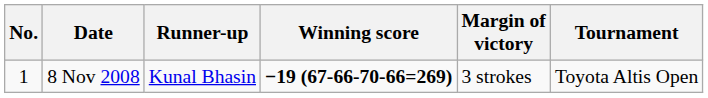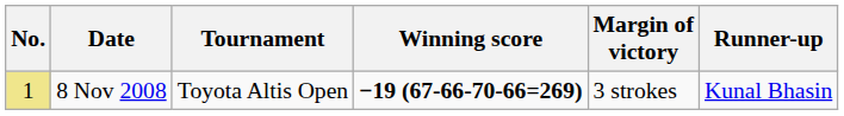columns swapped: Tournament <-> Runner-up
8 Nov 2008 | No.: no background -> khaki background
